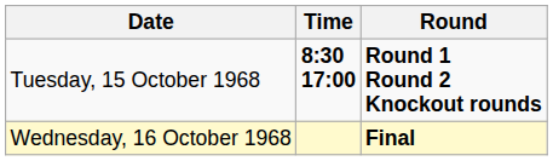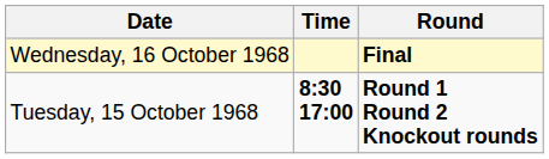rows swapped: Tuesday, 15 October 1968 <-> Wednesday, 16 October 1968
